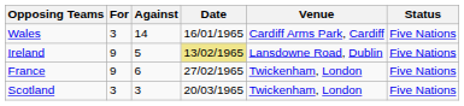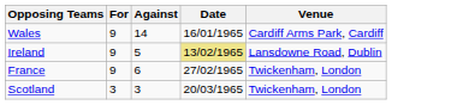- column: Status | Five Nations | Five Nations | Five Nations | Five Nations
Wales | For: 3 -> 9
